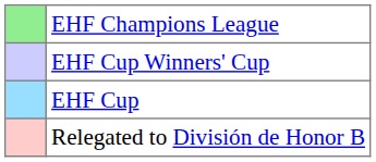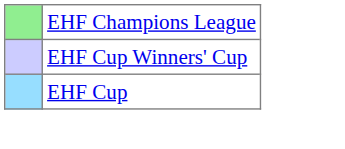- row: Relegated to División de Honor B
